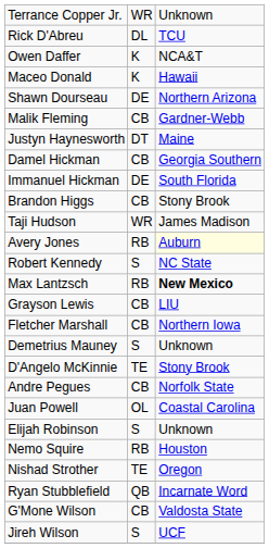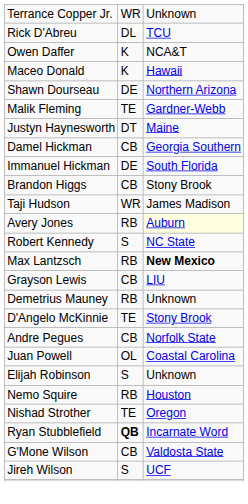Malik Fleming | column 2: CB -> TE
- row: Fletcher Marshall | CB | Northern Iowa
Demetrius Mauney | column 2: S -> RB
Ryan Stubblefield | column 2: normal -> bold
